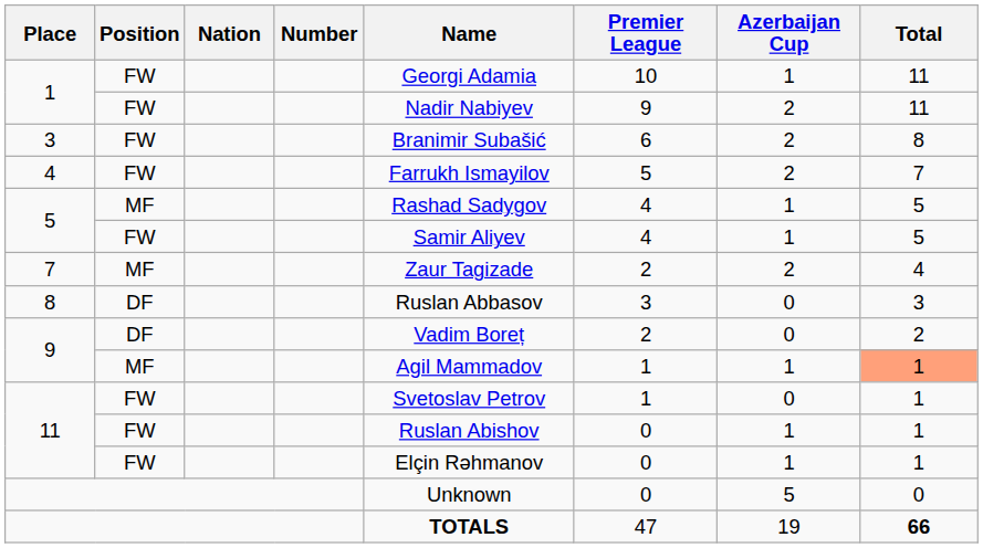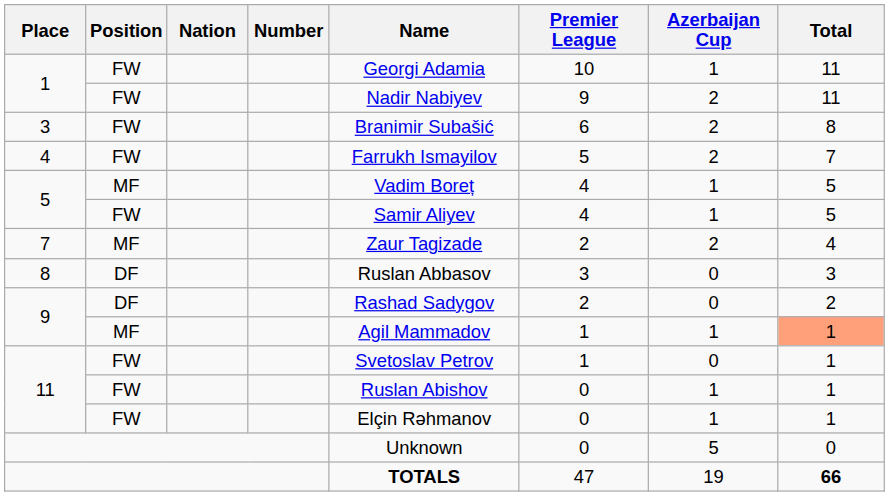5 / MF | Name: Rashad Sadygov -> Vadim Boreț
9 / DF | Name: Vadim Boreț -> Rashad Sadygov
